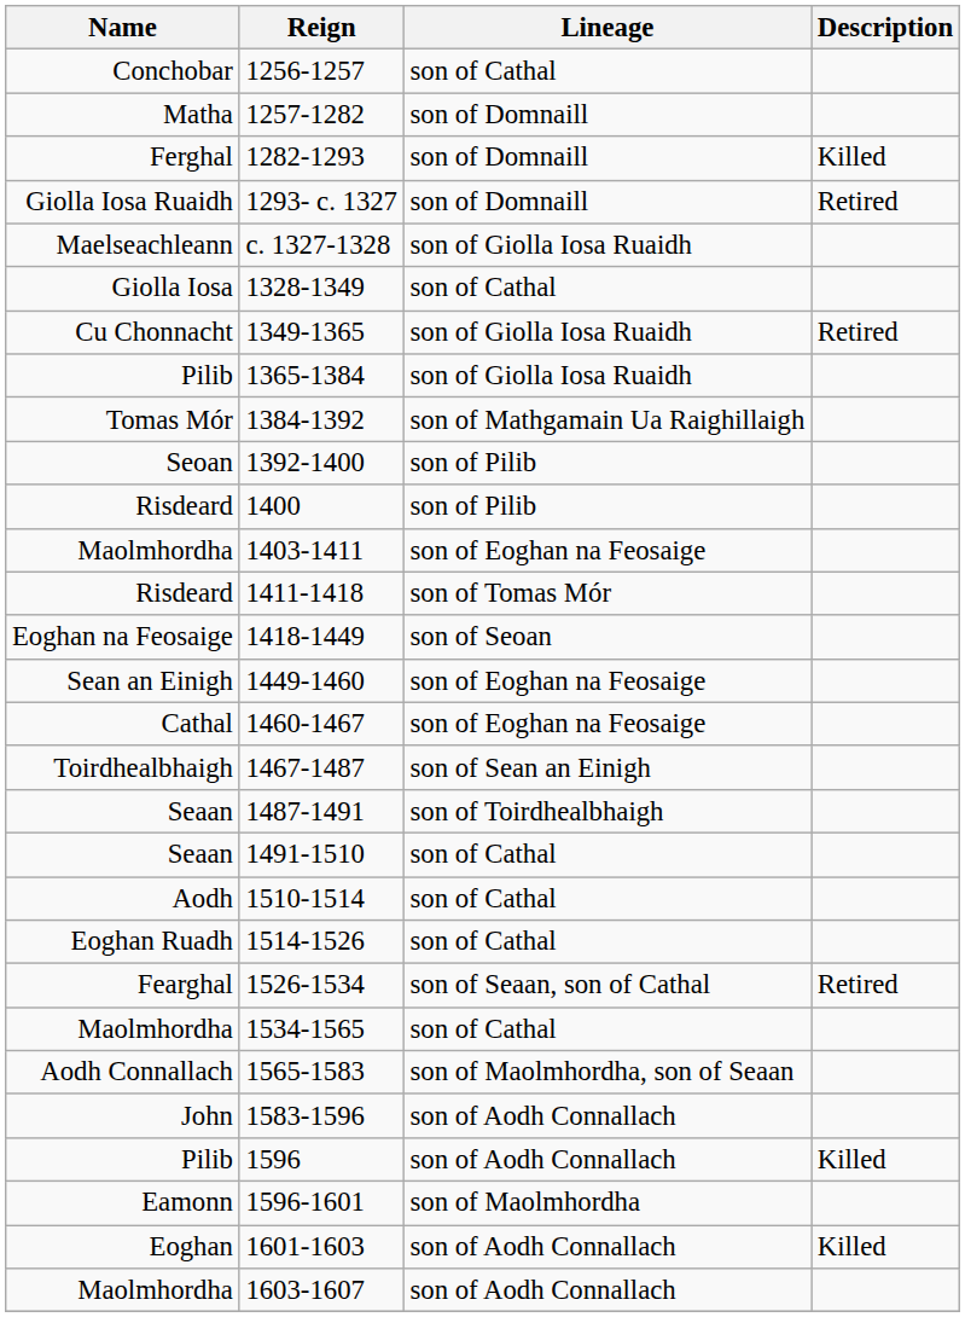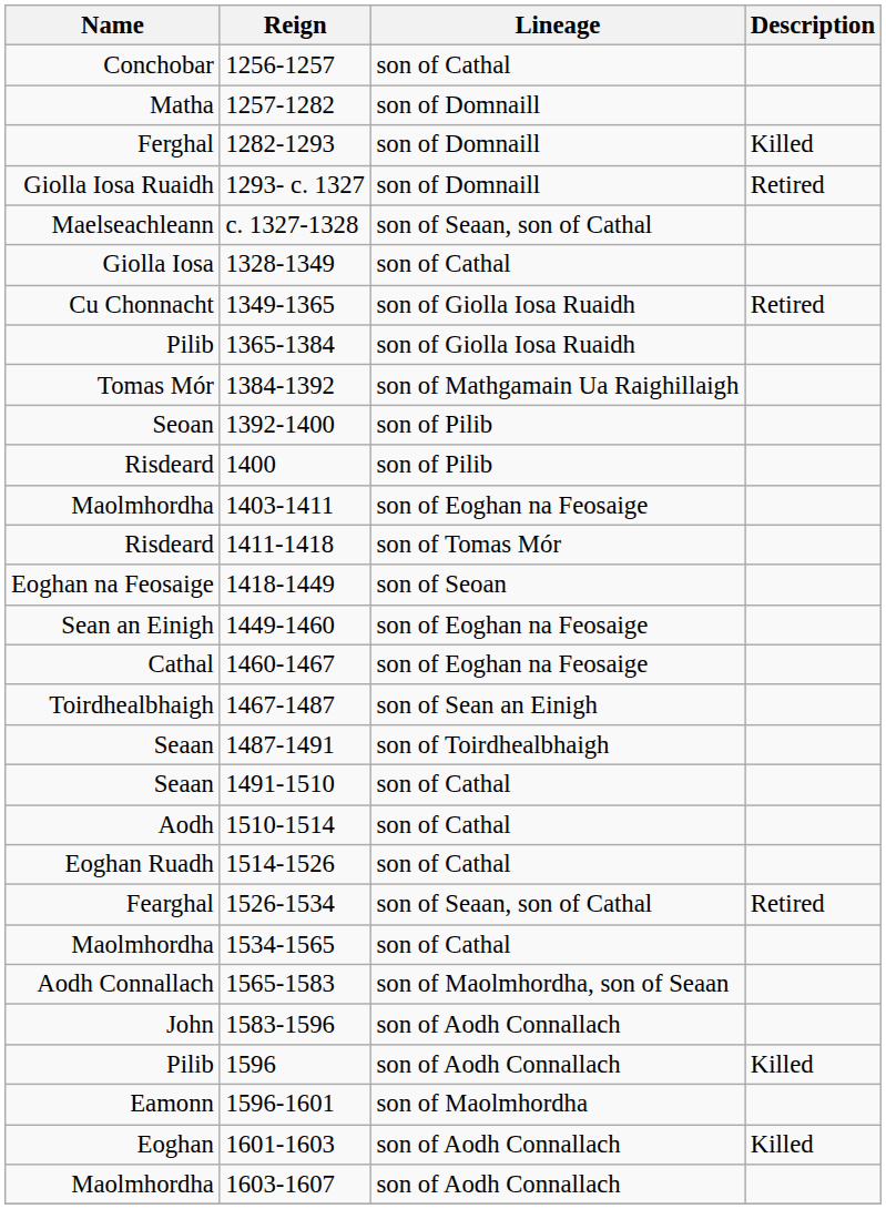c. 1327-1328 | Lineage: son of Giolla Iosa Ruaidh -> son of Seaan, son of Cathal
